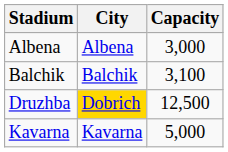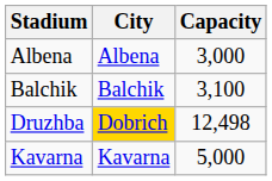Druzhba | Capacity: 12,500 -> 12,498
